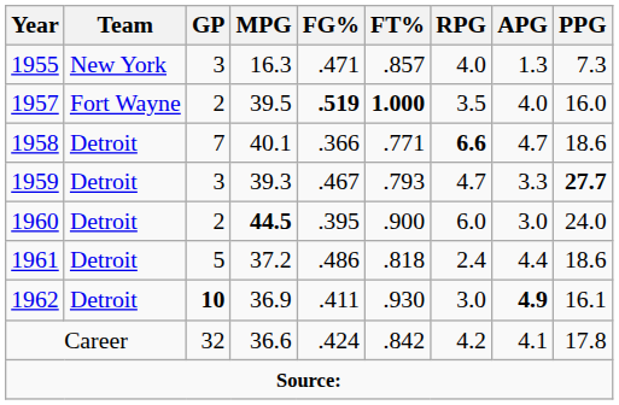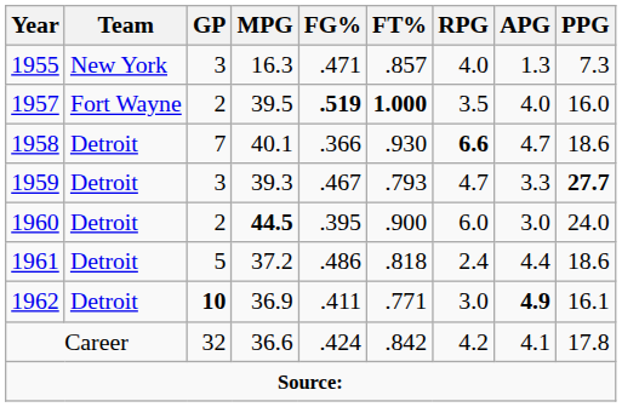1958 | FT%: .771 -> .930
1962 | FT%: .930 -> .771
